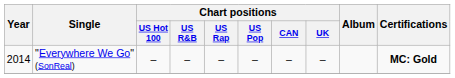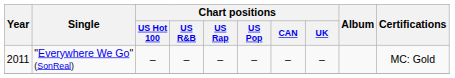"Everywhere We Go" (SonReal) | Year: 2014 -> 2011
"Everywhere We Go" (SonReal) | Certifications: bold -> normal
